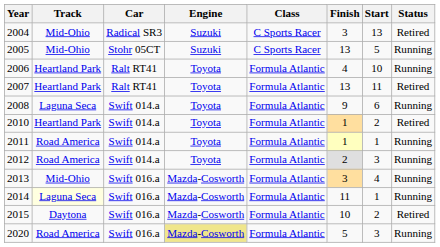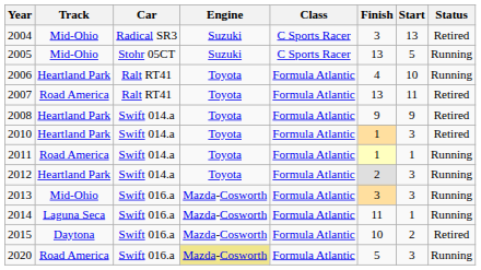2007 | Track: Heartland Park -> Road America
2008 | Track: Laguna Seca -> Heartland Park
2008 | Start: 6 -> 9
2008 | Status: Running -> Retired
2010 | Start: 2 -> 3
2012 | Track: Road America -> Heartland Park
2013 | Start: 4 -> 3
2014 | Track: lightyellow background -> no background
